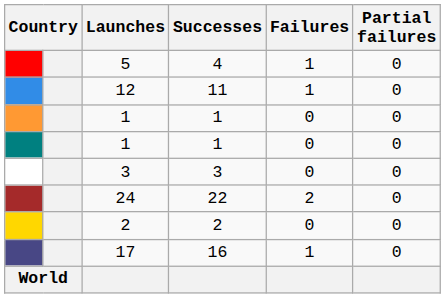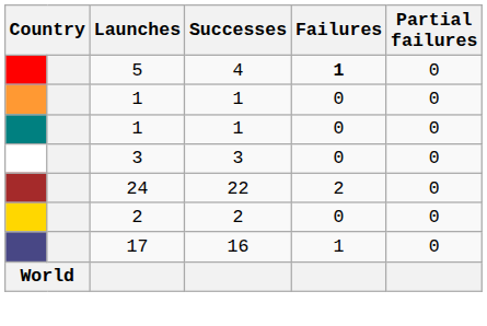5 | Failures: normal -> bold
- row: 12 | 11 | 1 | 0
